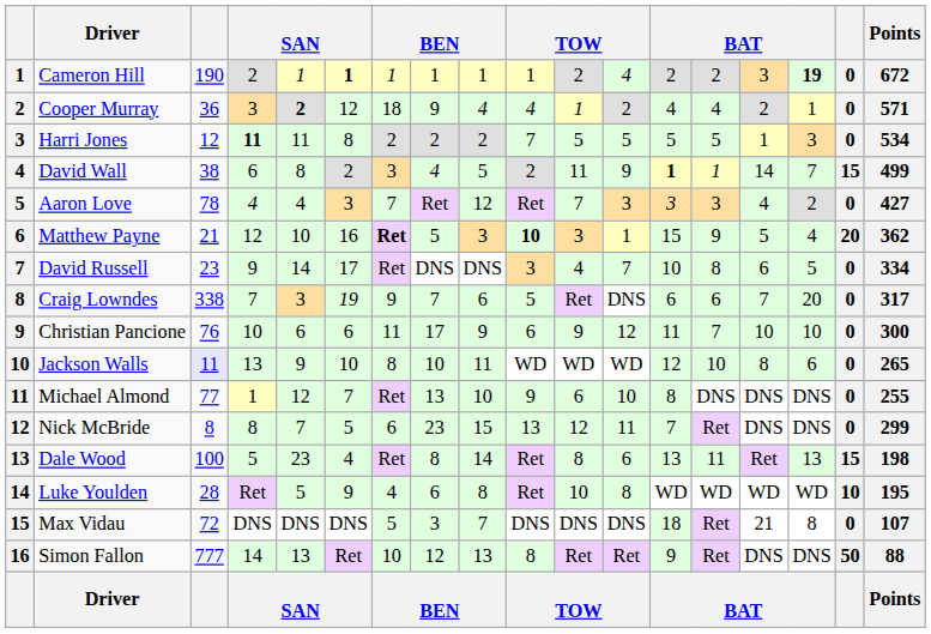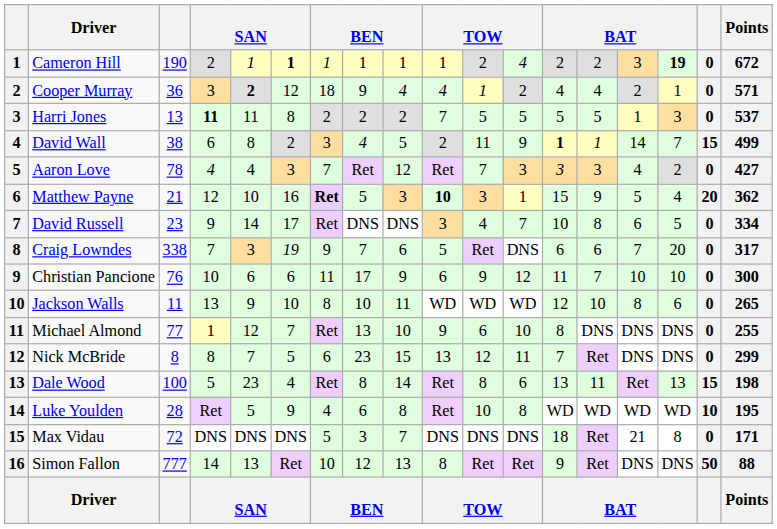Harri Jones | column 3: 12 -> 13
Harri Jones | Points: 534 -> 537
Jackson Walls | column 3: lavender background -> no background
Max Vidau | Points: 107 -> 171
